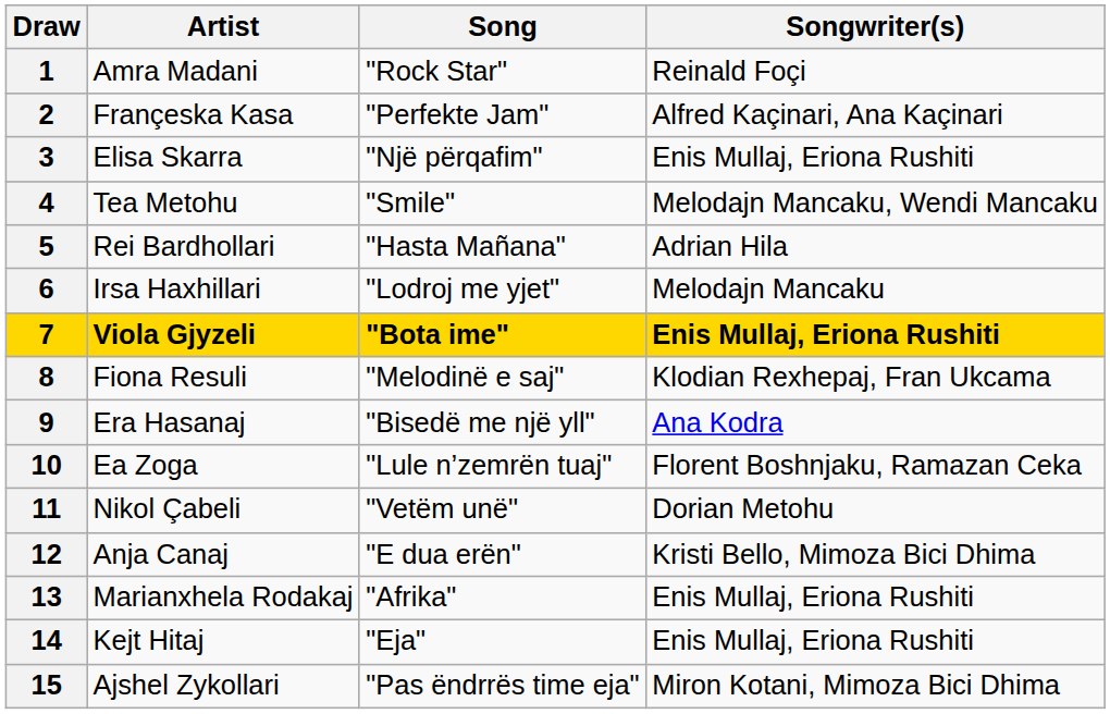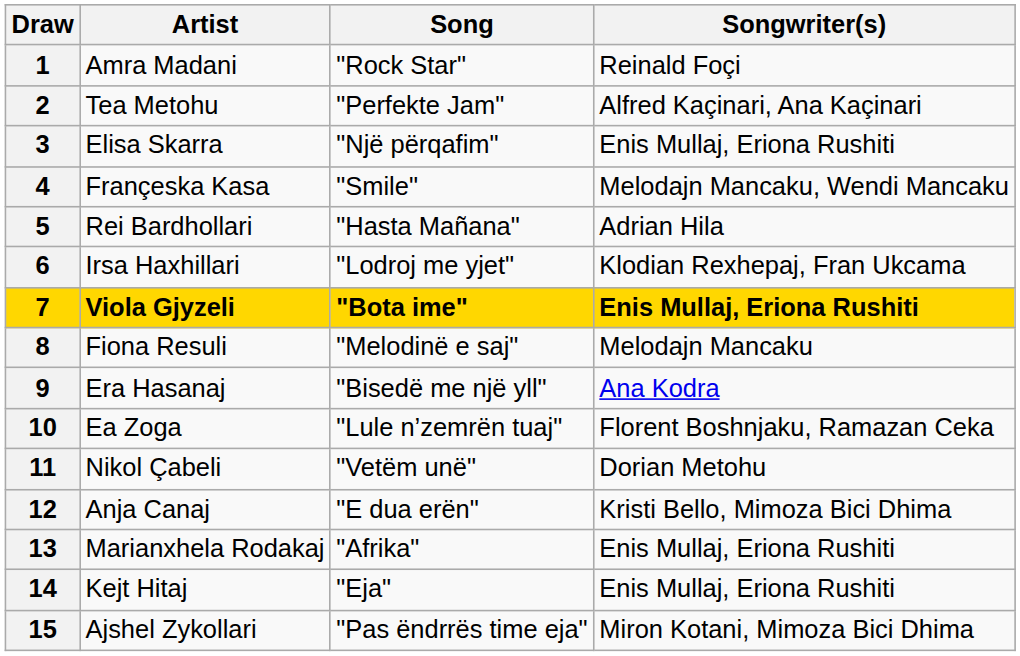2 | Artist: Françeska Kasa -> Tea Metohu
4 | Artist: Tea Metohu -> Françeska Kasa
6 | Songwriter(s): Melodajn Mancaku -> Klodian Rexhepaj, Fran Ukcama
8 | Songwriter(s): Klodian Rexhepaj, Fran Ukcama -> Melodajn Mancaku
